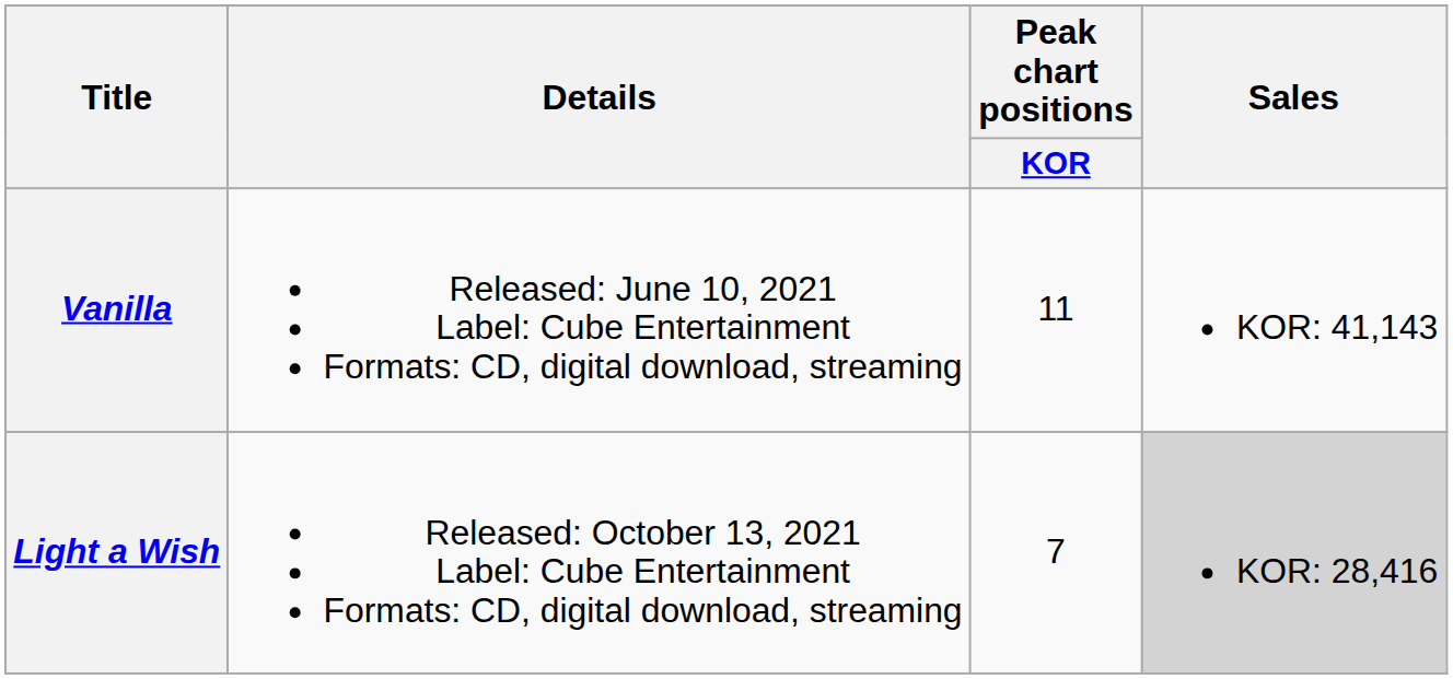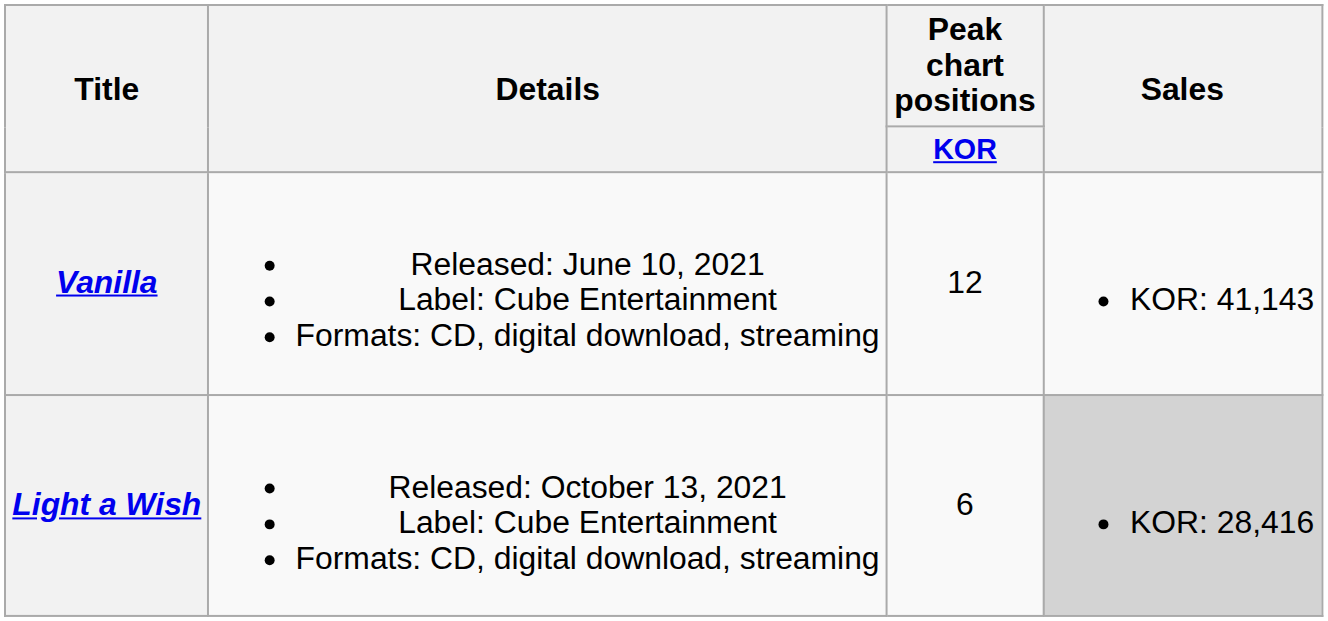Vanilla | Peak chart positions / KOR: 11 -> 12
Light a Wish | Peak chart positions / KOR: 7 -> 6
